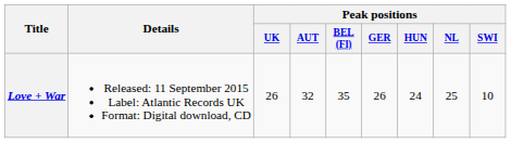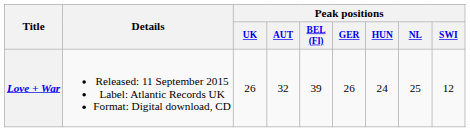Love + War | Peak positions / BEL (Fl): 35 -> 39
Love + War | Peak positions / SWI: 10 -> 12
